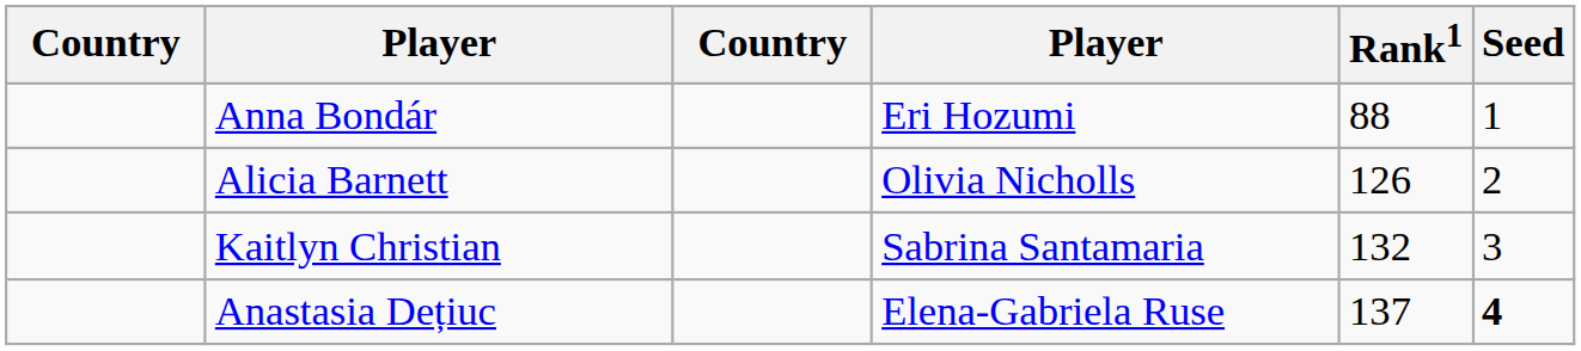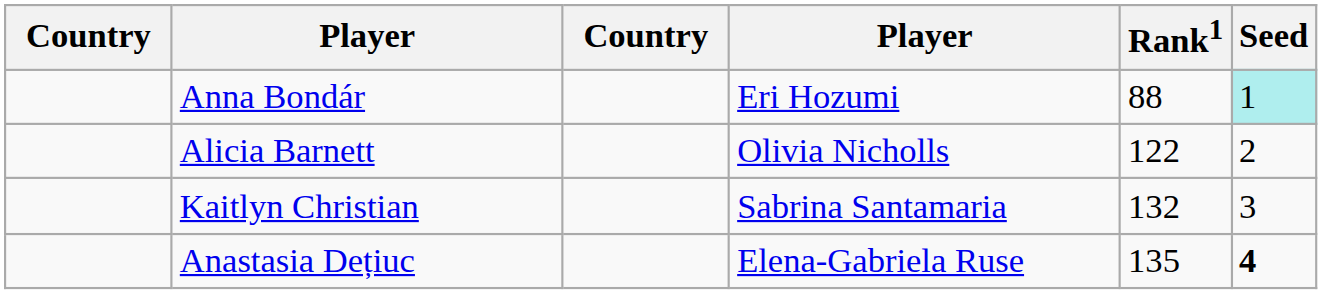Anna Bondár | Seed: no background -> paleturquoise background
Alicia Barnett | Rank1: 126 -> 122
Anastasia Dețiuc | Rank1: 137 -> 135
